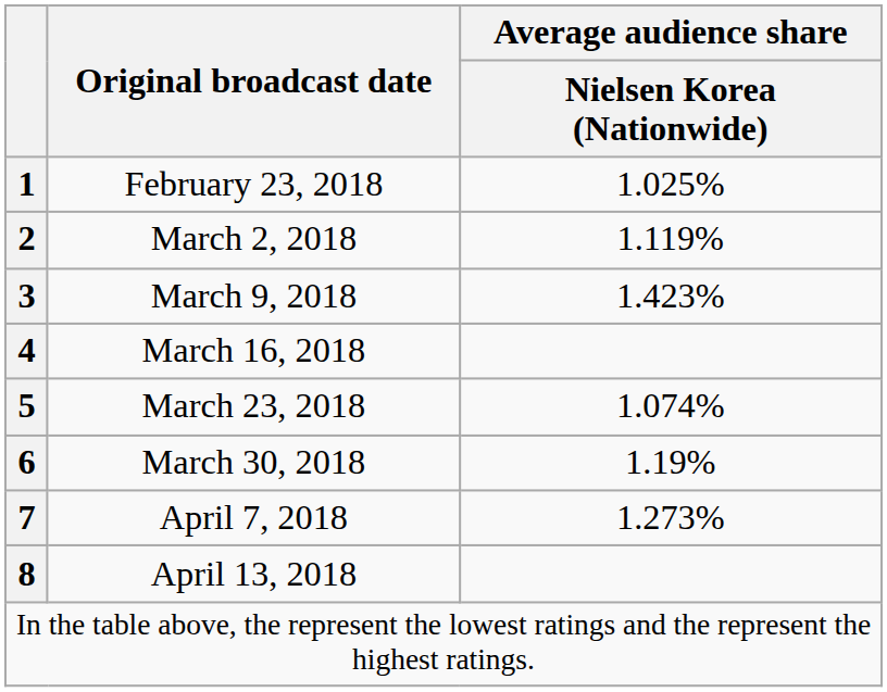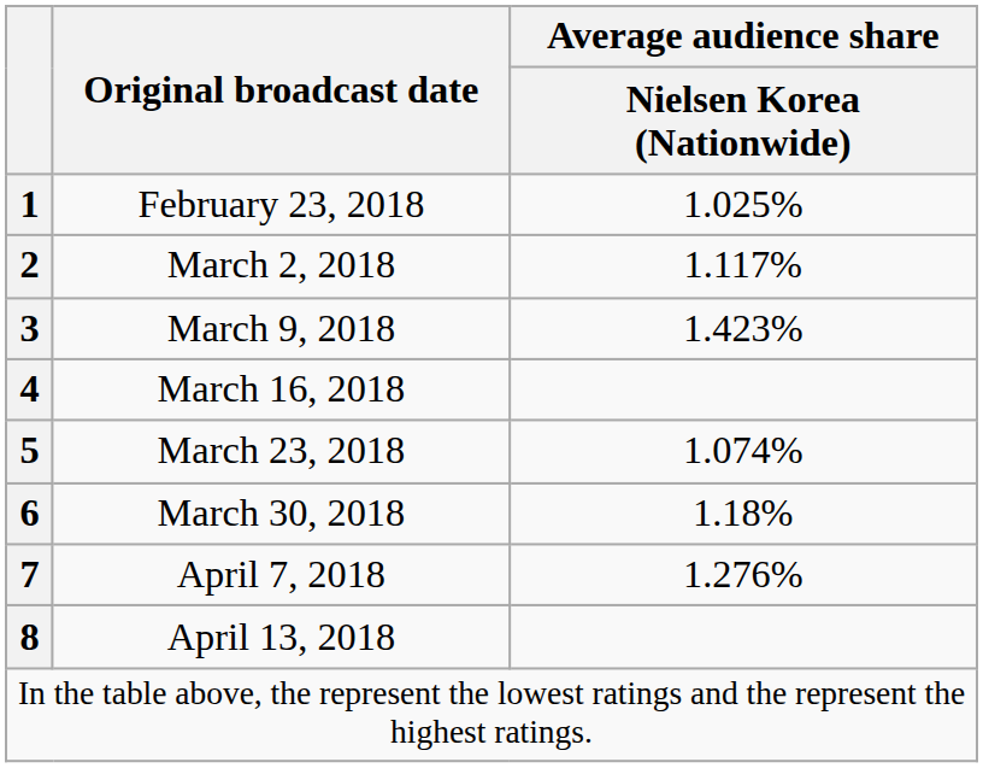March 2, 2018 | Average audience share / Nielsen Korea (Nationwide): 1.119% -> 1.117%
March 30, 2018 | Average audience share / Nielsen Korea (Nationwide): 1.19% -> 1.18%
April 7, 2018 | Average audience share / Nielsen Korea (Nationwide): 1.273% -> 1.276%
